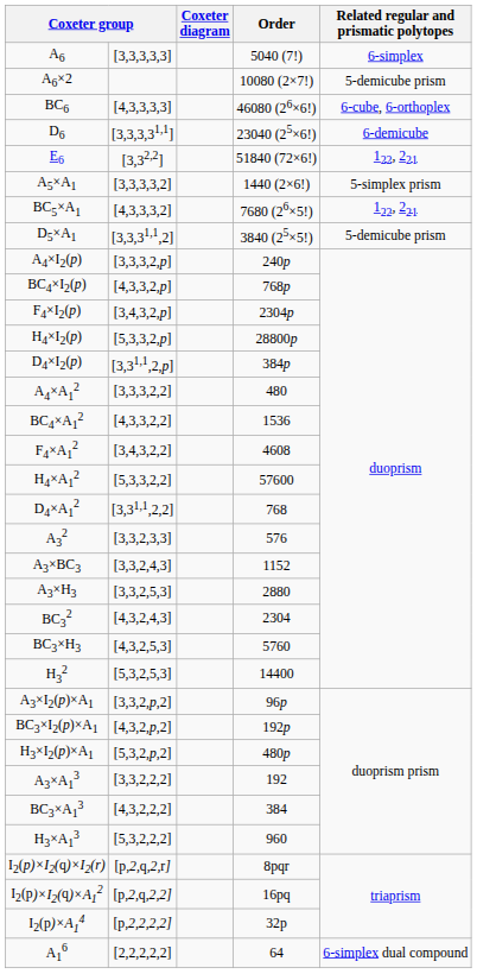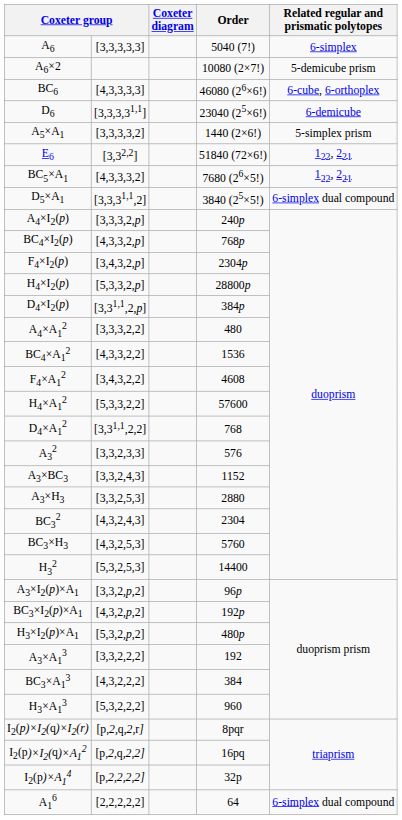rows swapped: E6 <-> A5×A1
D5×A1 | Related regular and prismatic polytopes: 5-demicube prism -> 6-simplex dual compound
